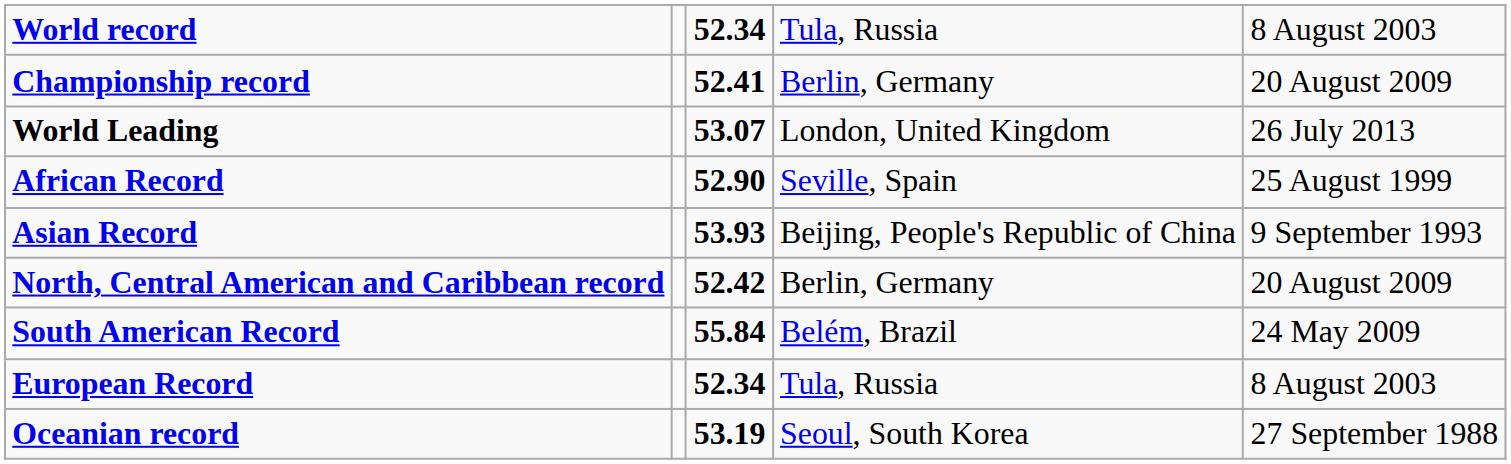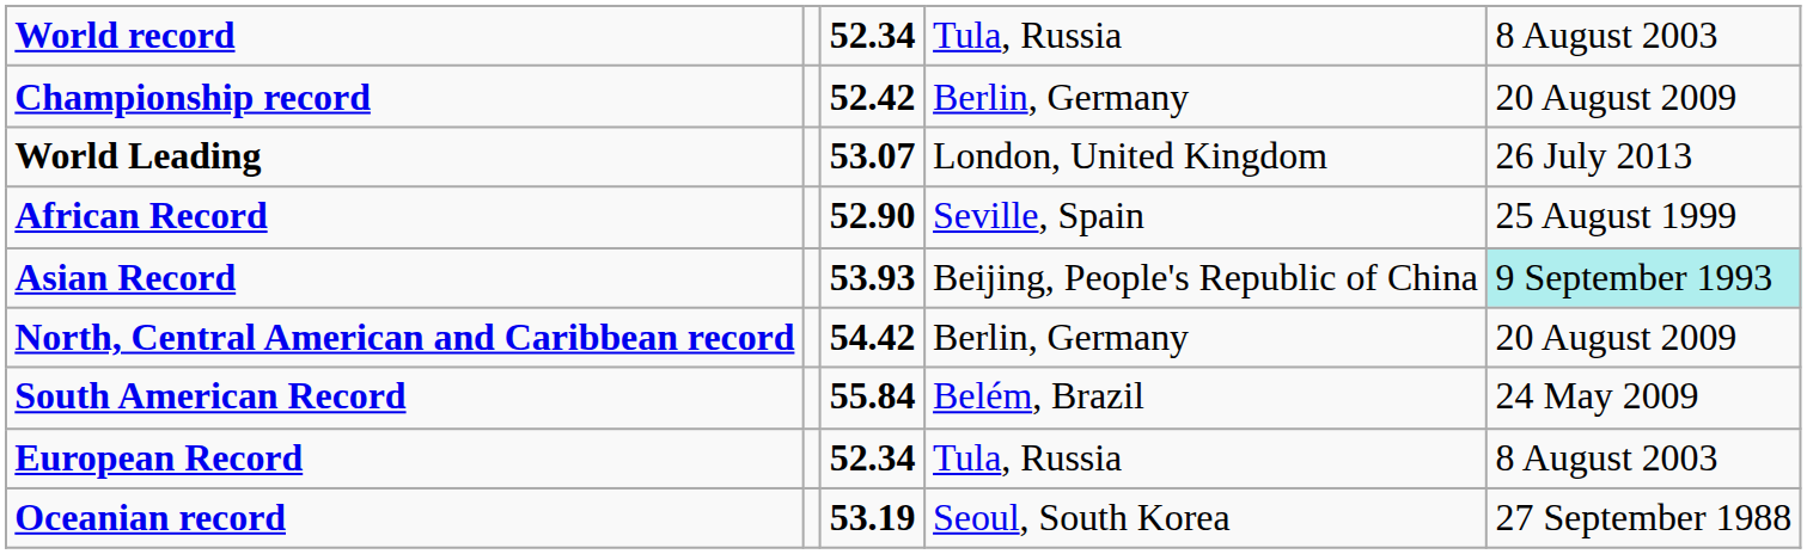Championship record | column 3: 52.41 -> 52.42
Asian Record | column 5: no background -> paleturquoise background
North, Central American and Caribbean record | column 3: 52.42 -> 54.42
